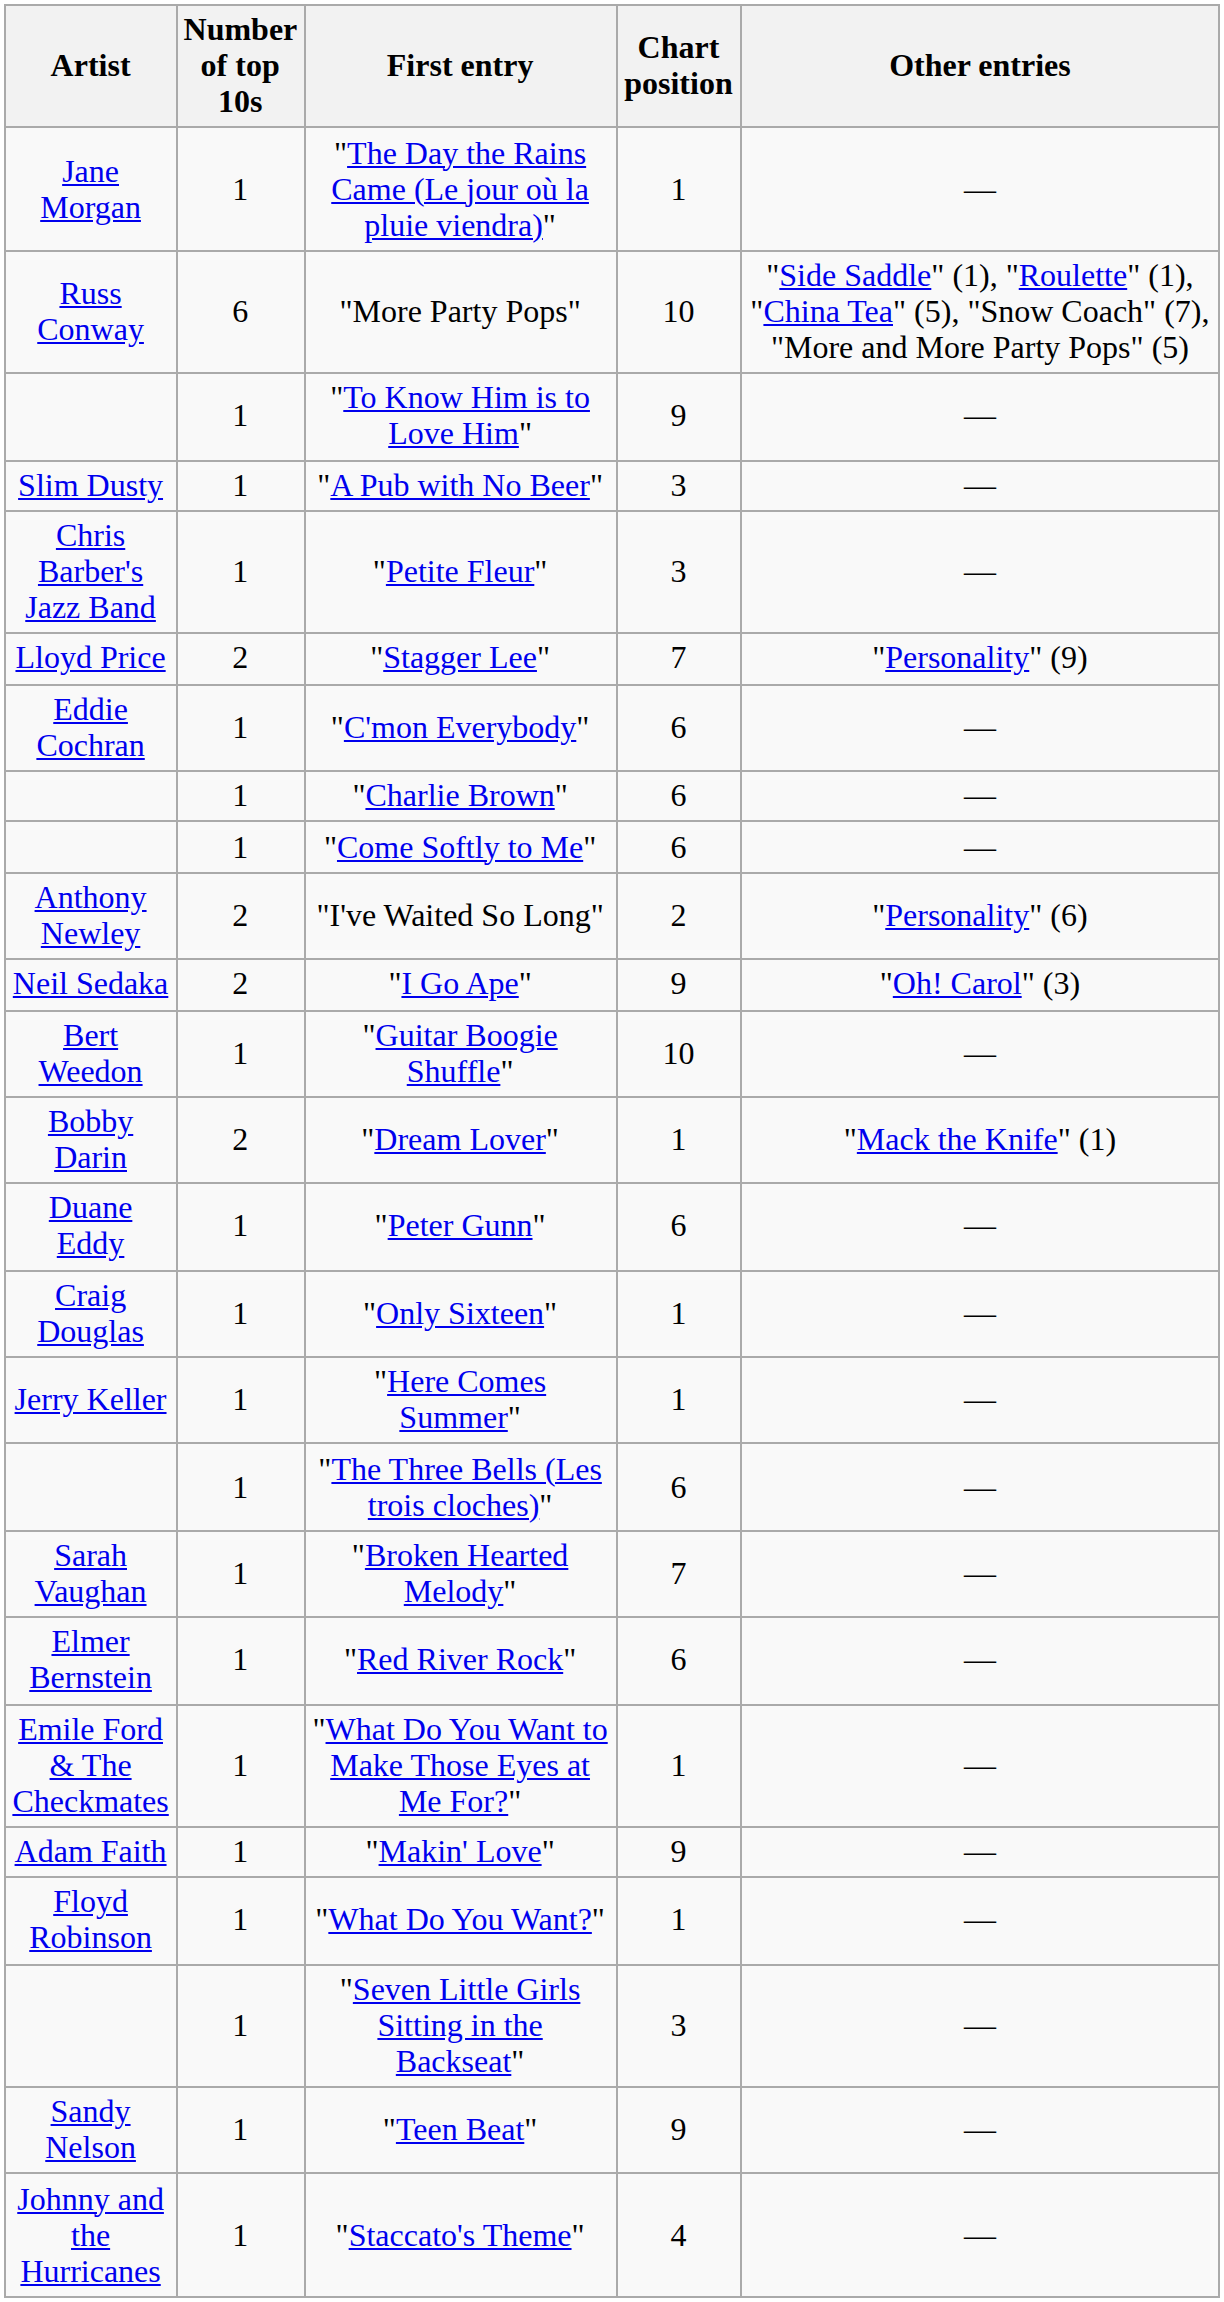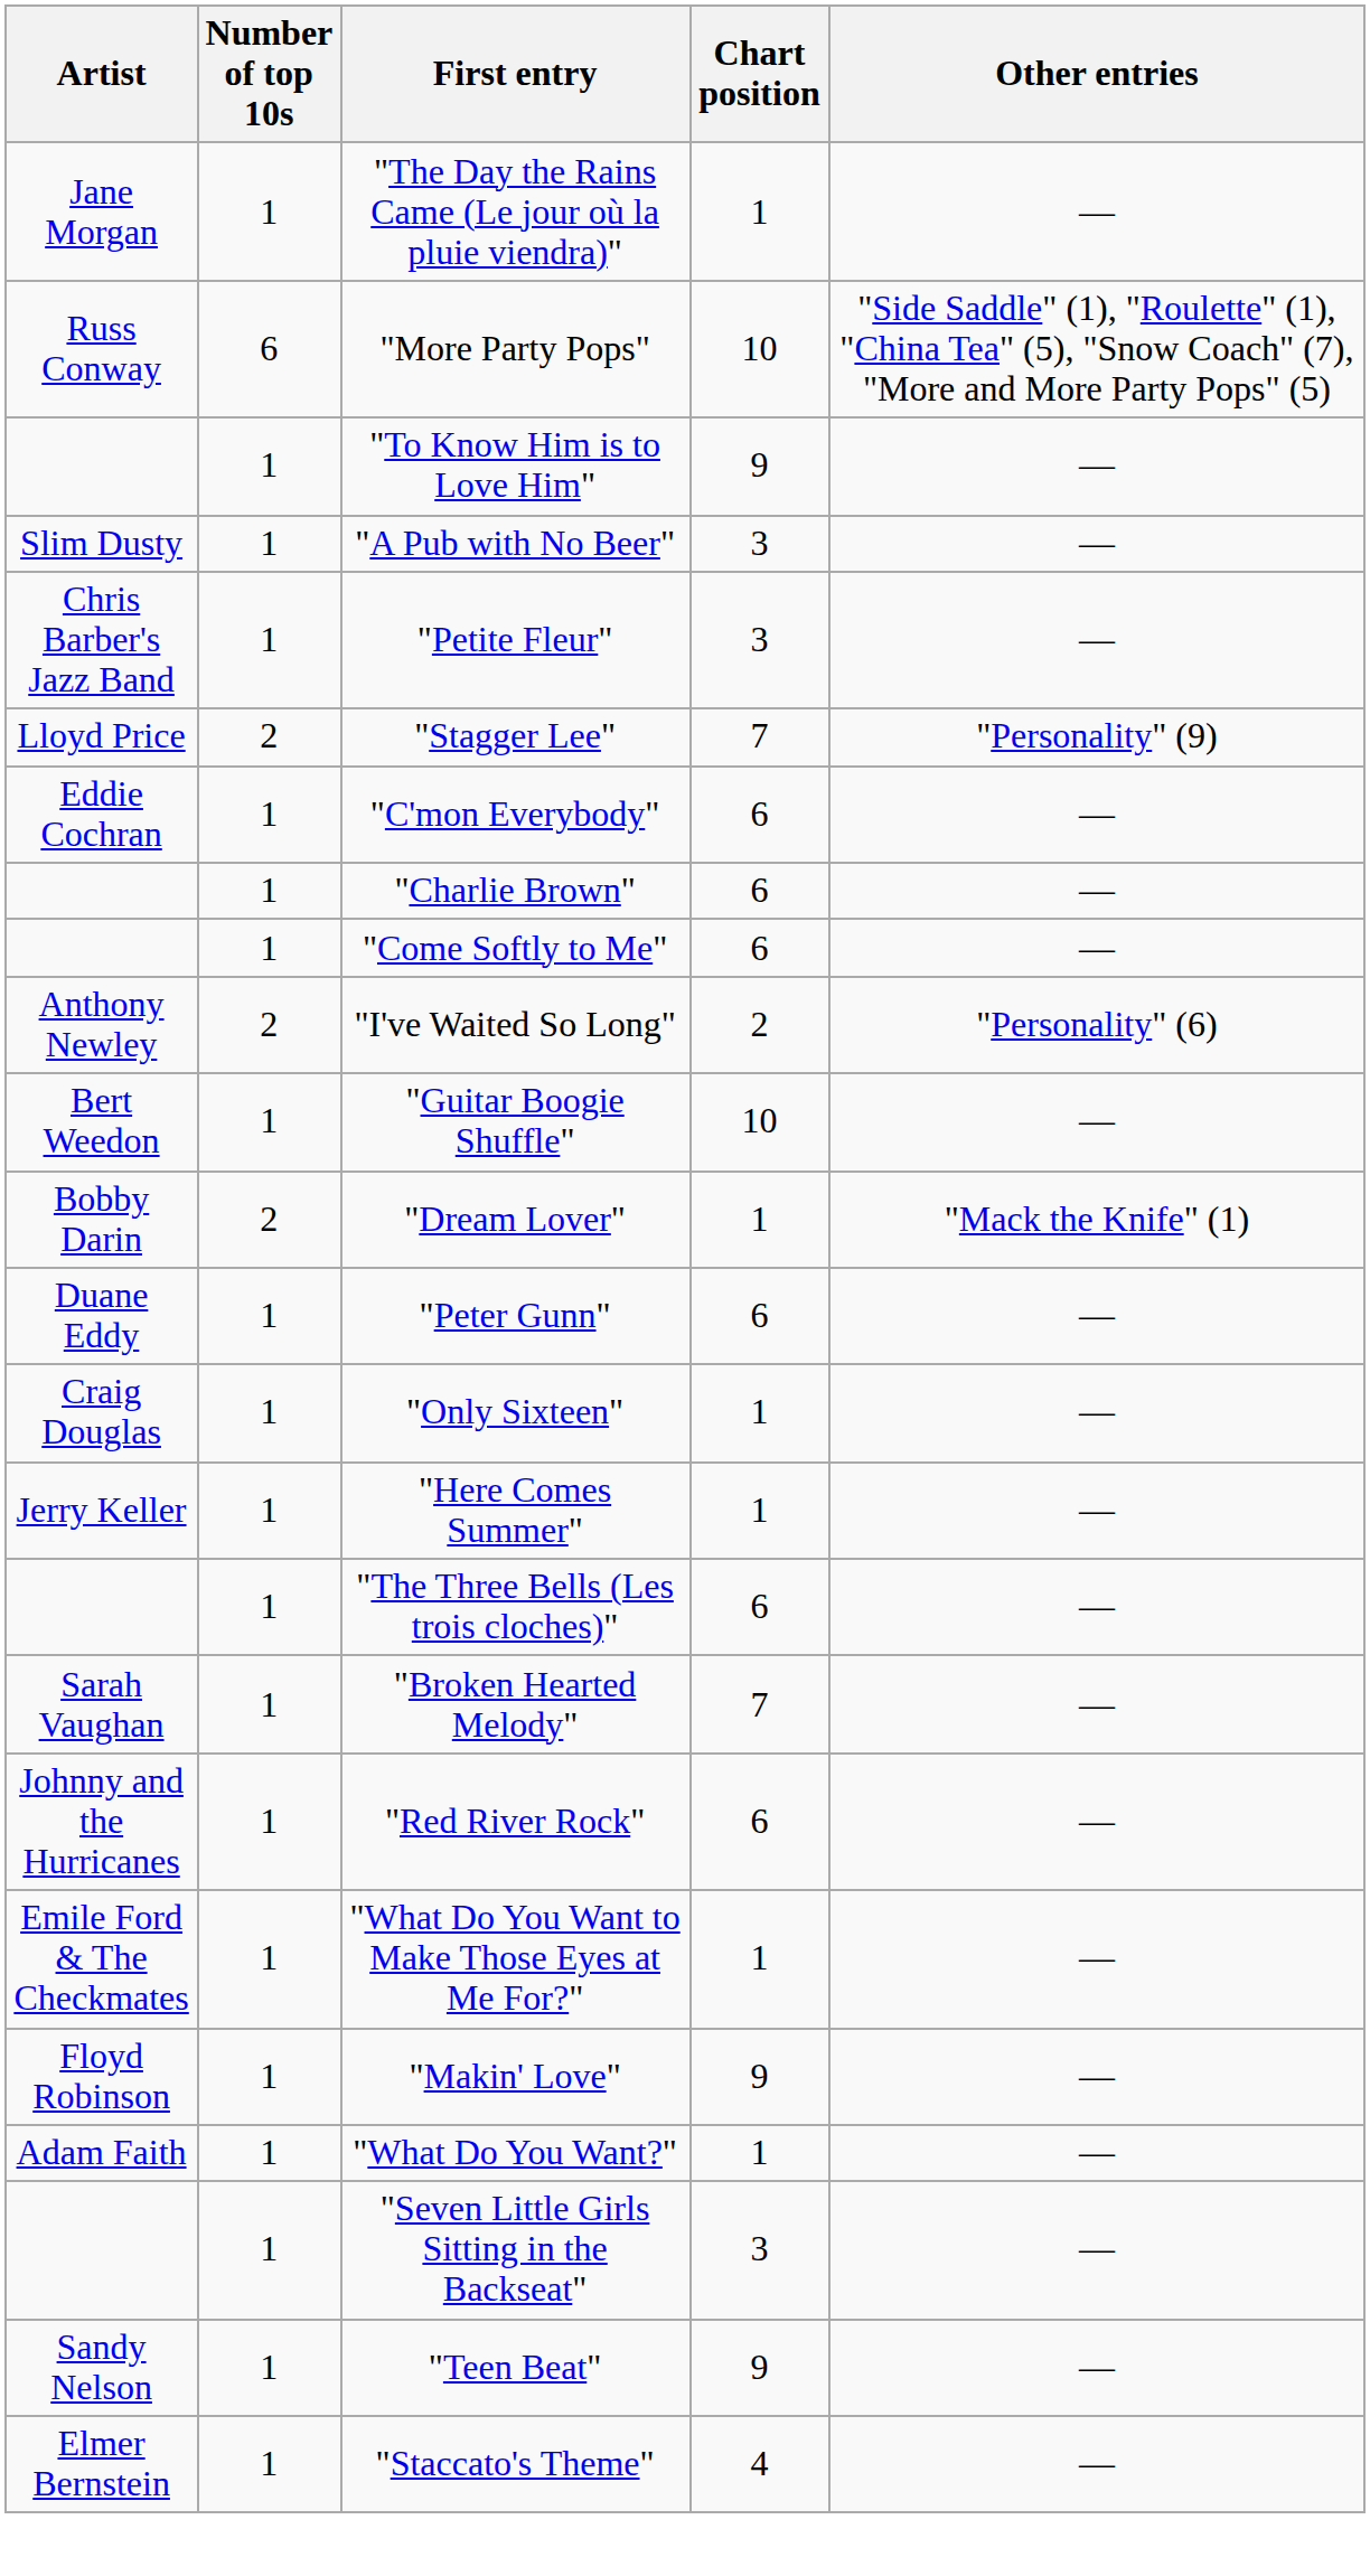- row: Neil Sedaka | 2 | "I Go Ape" | 9 | "Oh! Carol" (3)
"Red River Rock" | Artist: Elmer Bernstein -> Johnny and the Hurricanes
"Makin' Love" | Artist: Adam Faith -> Floyd Robinson
"What Do You Want?" | Artist: Floyd Robinson -> Adam Faith
"Staccato's Theme" | Artist: Johnny and the Hurricanes -> Elmer Bernstein
